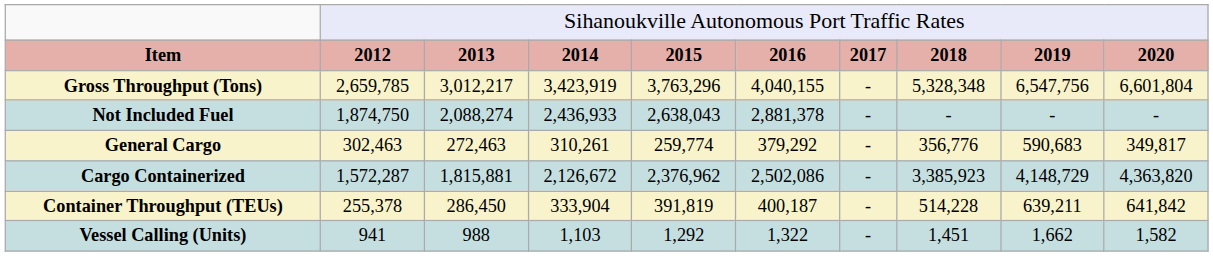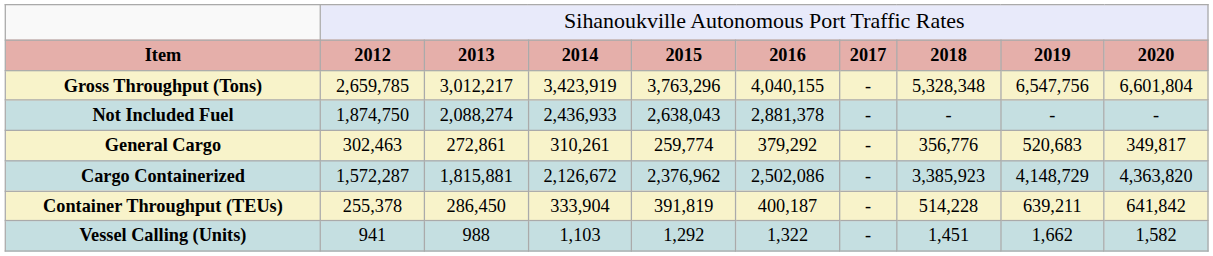General Cargo | column 3: 272,463 -> 272,861
General Cargo | column 9: 590,683 -> 520,683
